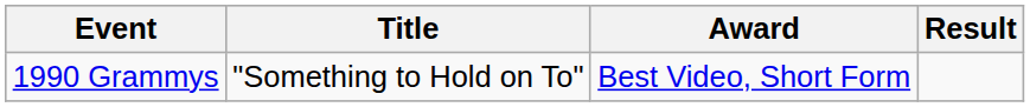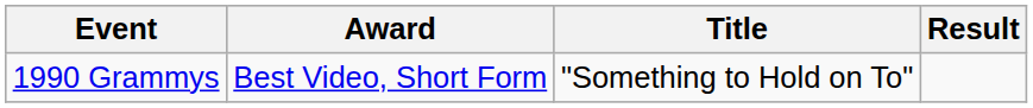columns swapped: Title <-> Award
